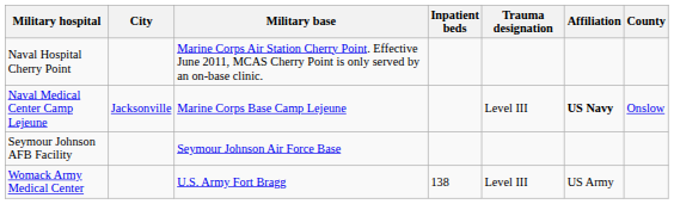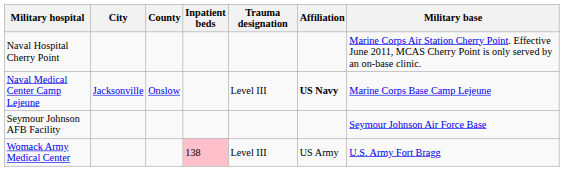columns swapped: County <-> Military base
Womack Army Medical Center | Inpatient beds: no background -> pink background
